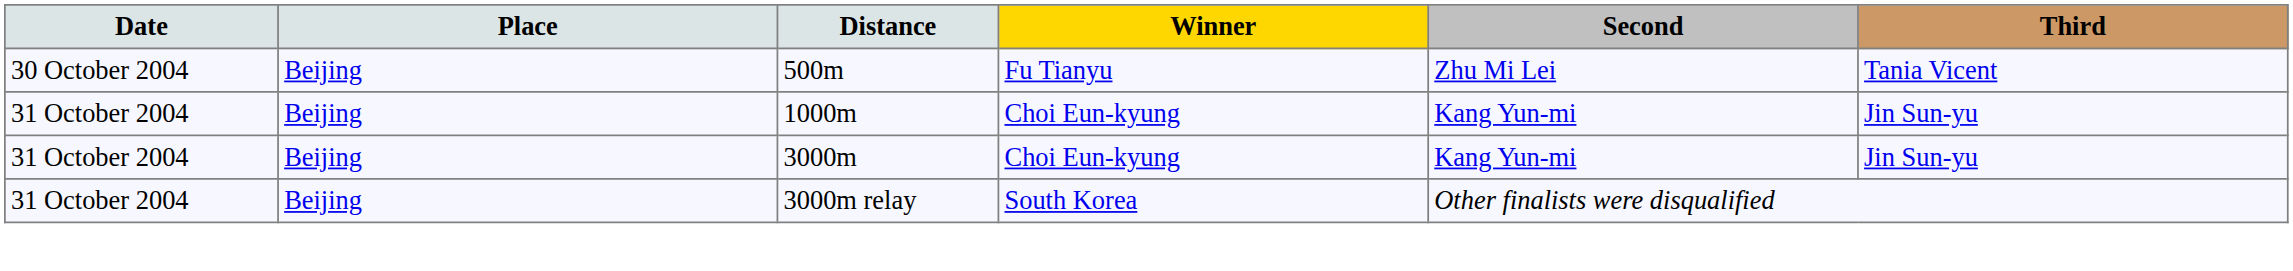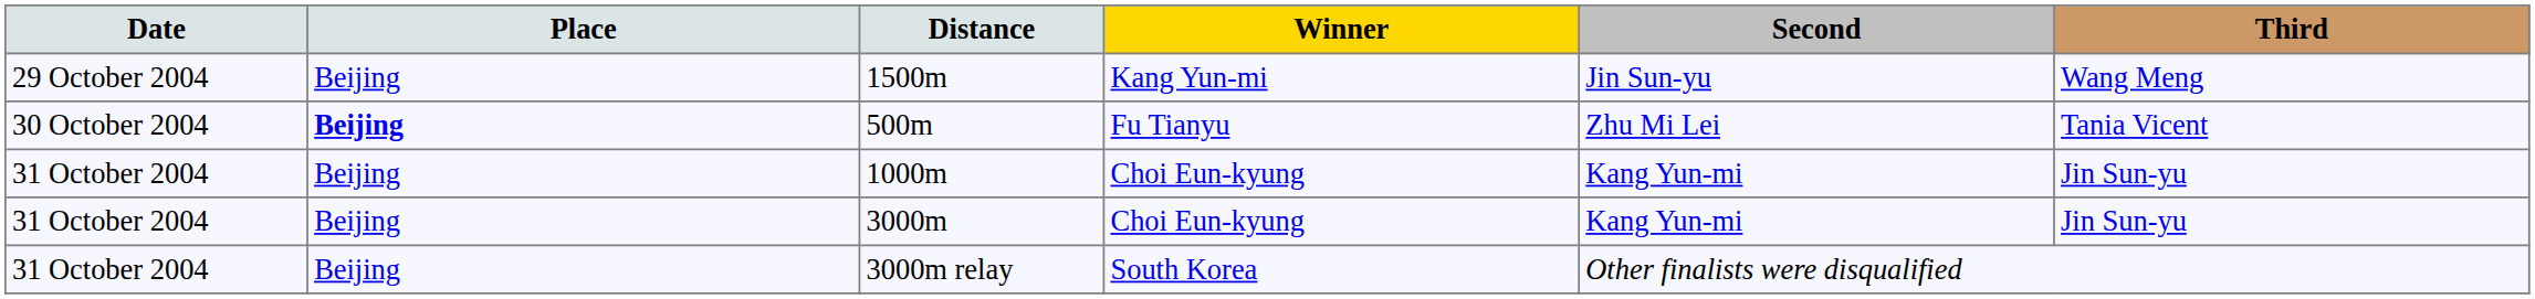+ row: 29 October 2004 | Beijing | 1500m | Kang Yun-mi | Jin Sun-yu | Wang Meng
500m | Place: normal -> bold
